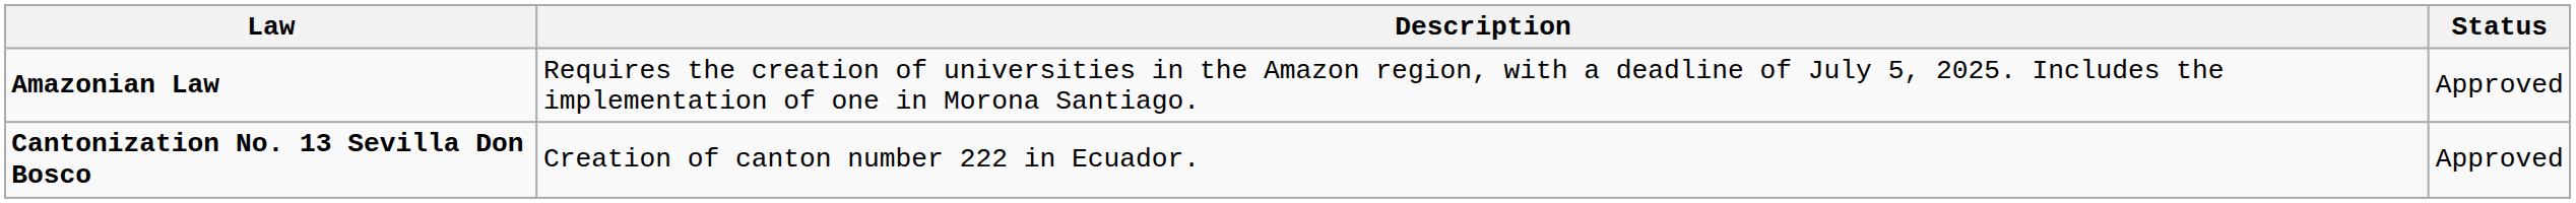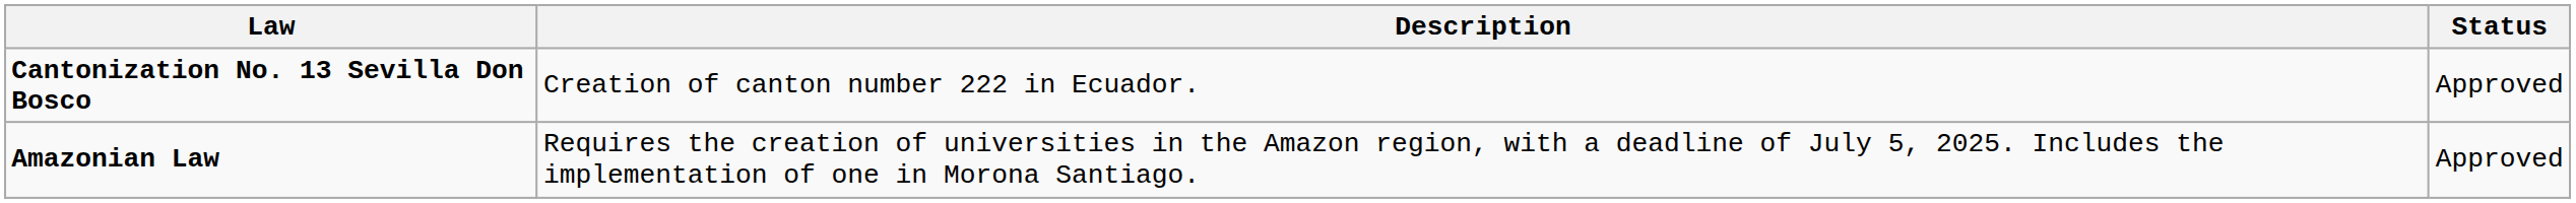rows swapped: Cantonization No. 13 Sevilla Don Bosco <-> Amazonian Law
